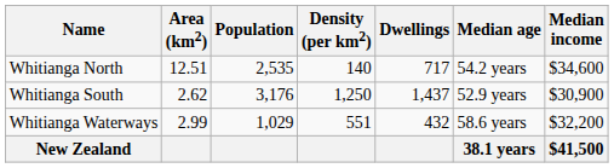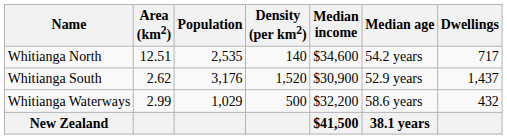columns swapped: Dwellings <-> Median income
Whitianga South | Density (per km2): 1,250 -> 1,520
Whitianga Waterways | Density (per km2): 551 -> 500
